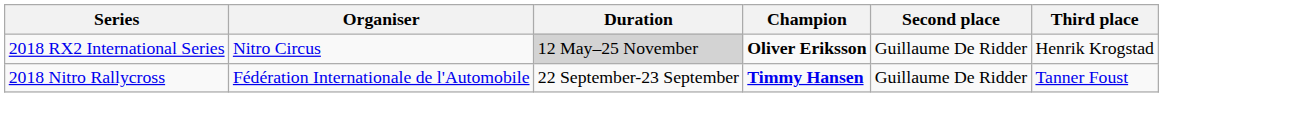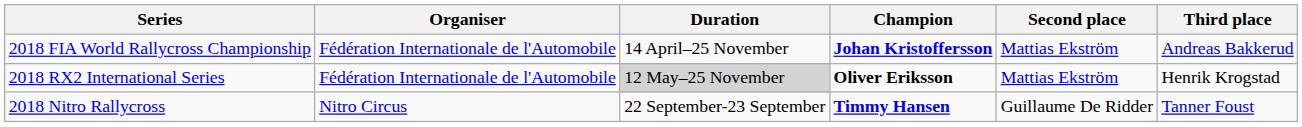+ row: 2018 FIA World Rallycross Championship | Fédération Internationale de l'Automobile | 14 April–25 November | Johan Kristoffersson | Mattias Ekström | Andreas Bakkerud
2018 RX2 International Series | Organiser: Nitro Circus -> Fédération Internationale de l'Automobile
2018 RX2 International Series | Second place: Guillaume De Ridder -> Mattias Ekström
2018 Nitro Rallycross | Organiser: Fédération Internationale de l'Automobile -> Nitro Circus
